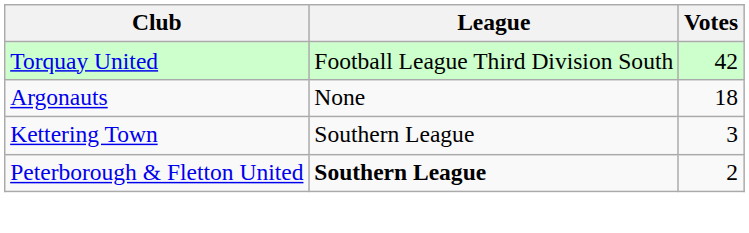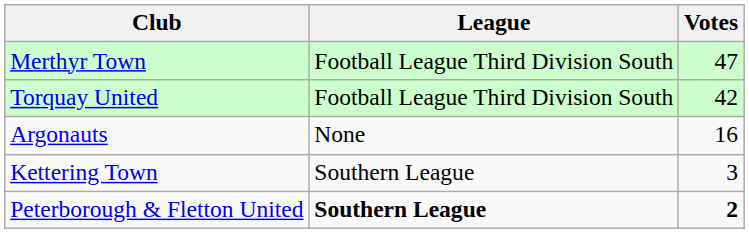+ row: Merthyr Town | Football League Third Division South | 47
Argonauts | Votes: 18 -> 16
Peterborough & Fletton United | Votes: normal -> bold
